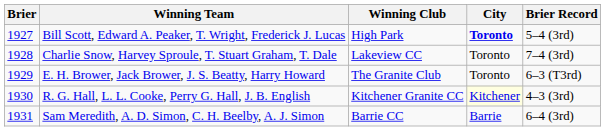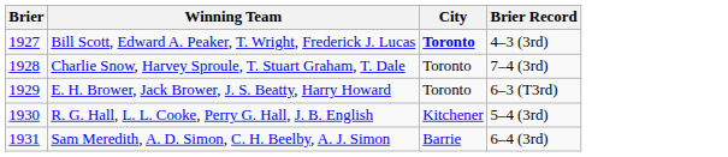- column: Winning Club | High Park | Lakeview CC | The Granite Club | Kitchener Granite CC | Barrie CC
Bill Scott, Edward A. Peaker, T. Wright, Frederick J. Lucas | Brier Record: 5–4 (3rd) -> 4–3 (3rd)
R. G. Hall, L. L. Cooke, Perry G. Hall, J. B. English | City: lightyellow background -> no background
R. G. Hall, L. L. Cooke, Perry G. Hall, J. B. English | Brier Record: 4–3 (3rd) -> 5–4 (3rd)
